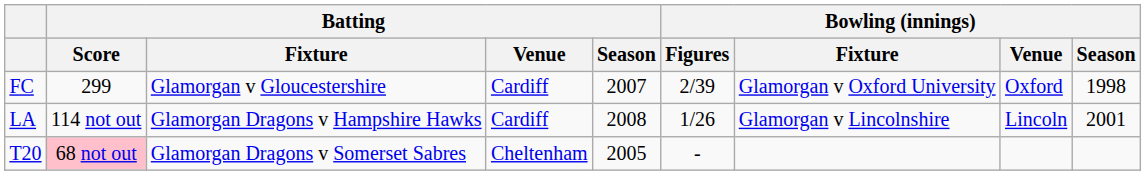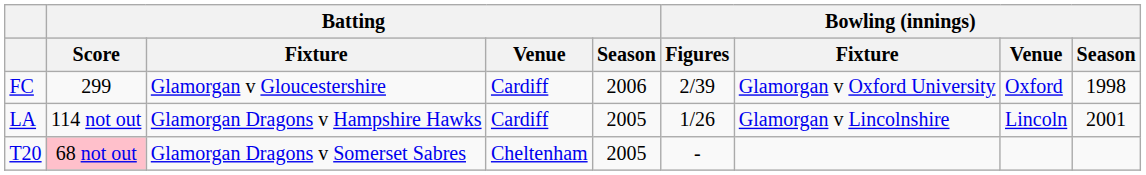FC | Batting / Season: 2007 -> 2006
LA | Batting / Season: 2008 -> 2005
